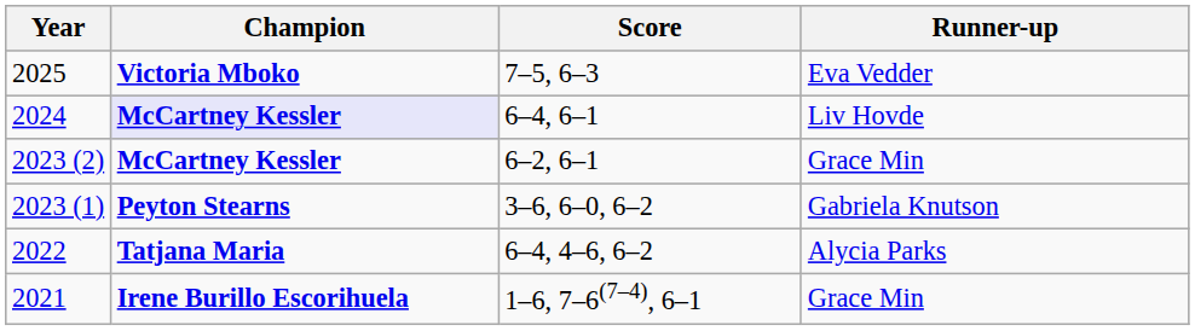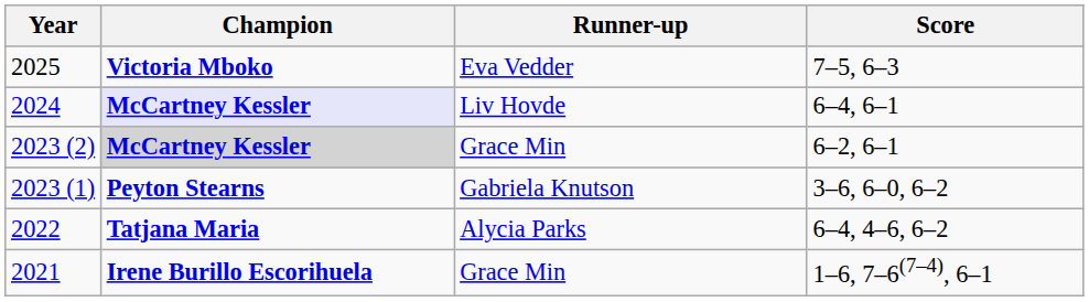columns swapped: Runner-up <-> Score
2023 (2) | Champion: no background -> lightgrey background
